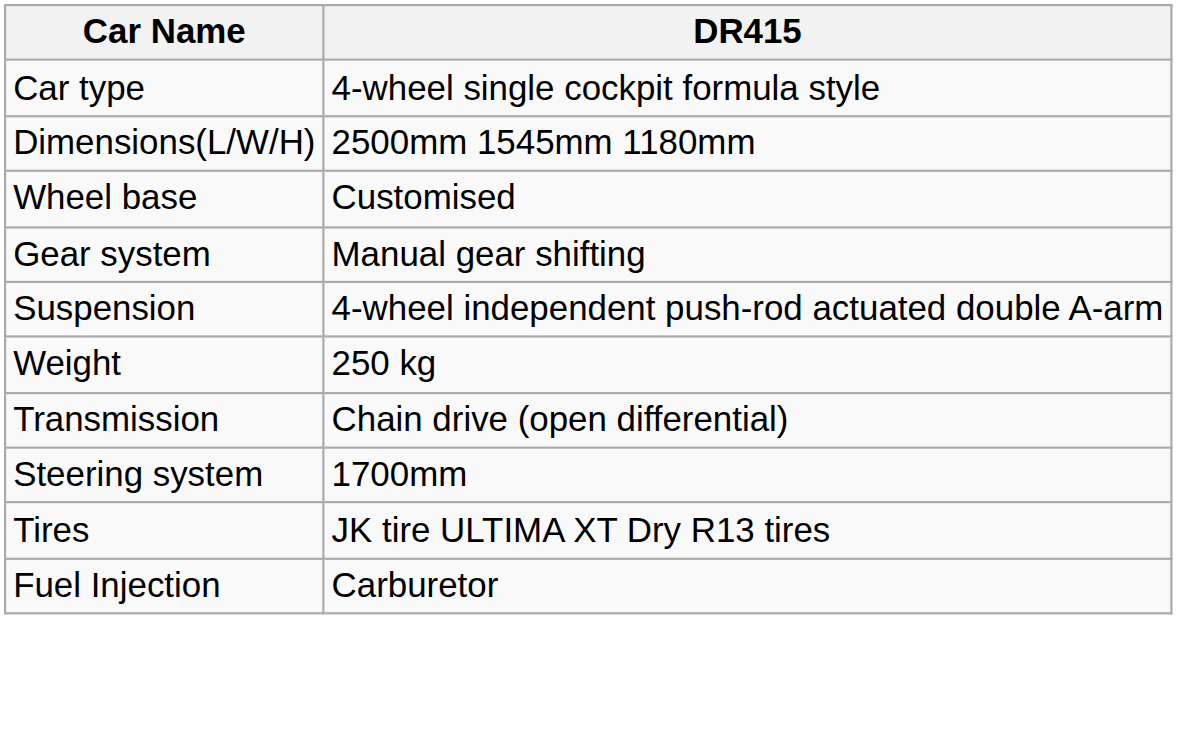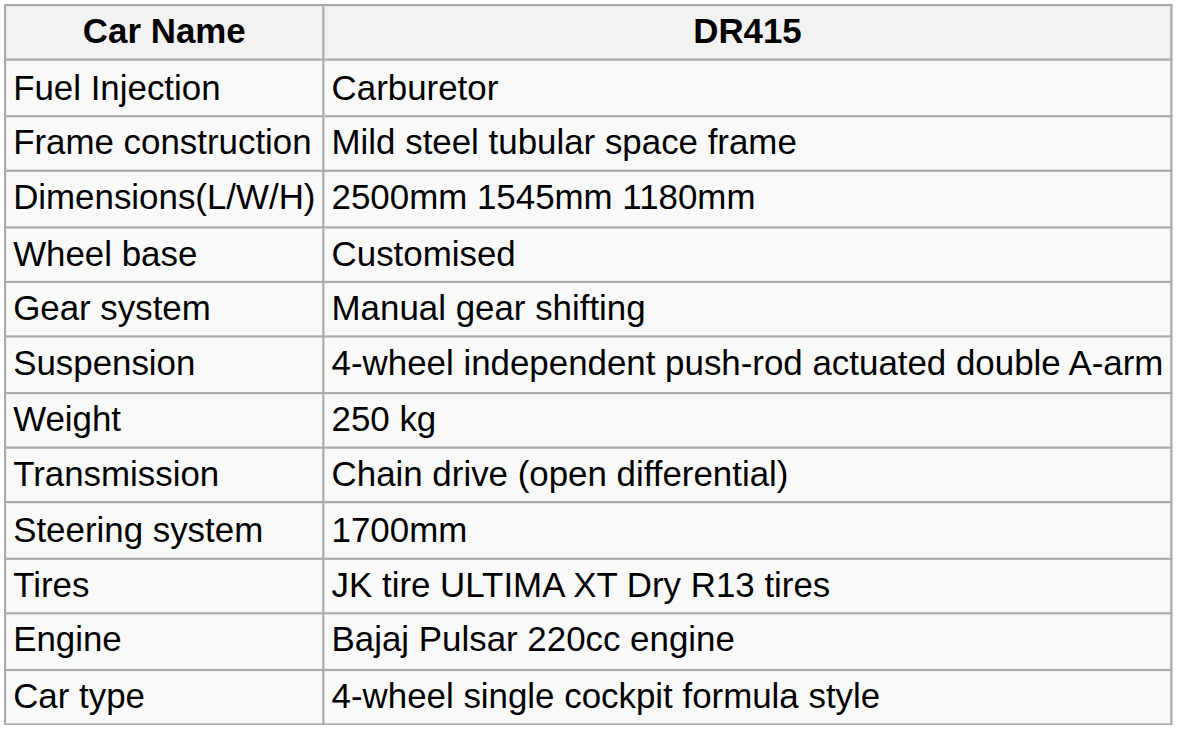rows swapped: Car type <-> Fuel Injection
+ row: Frame construction | Mild steel tubular space frame
+ row: Engine | Bajaj Pulsar 220cc engine
